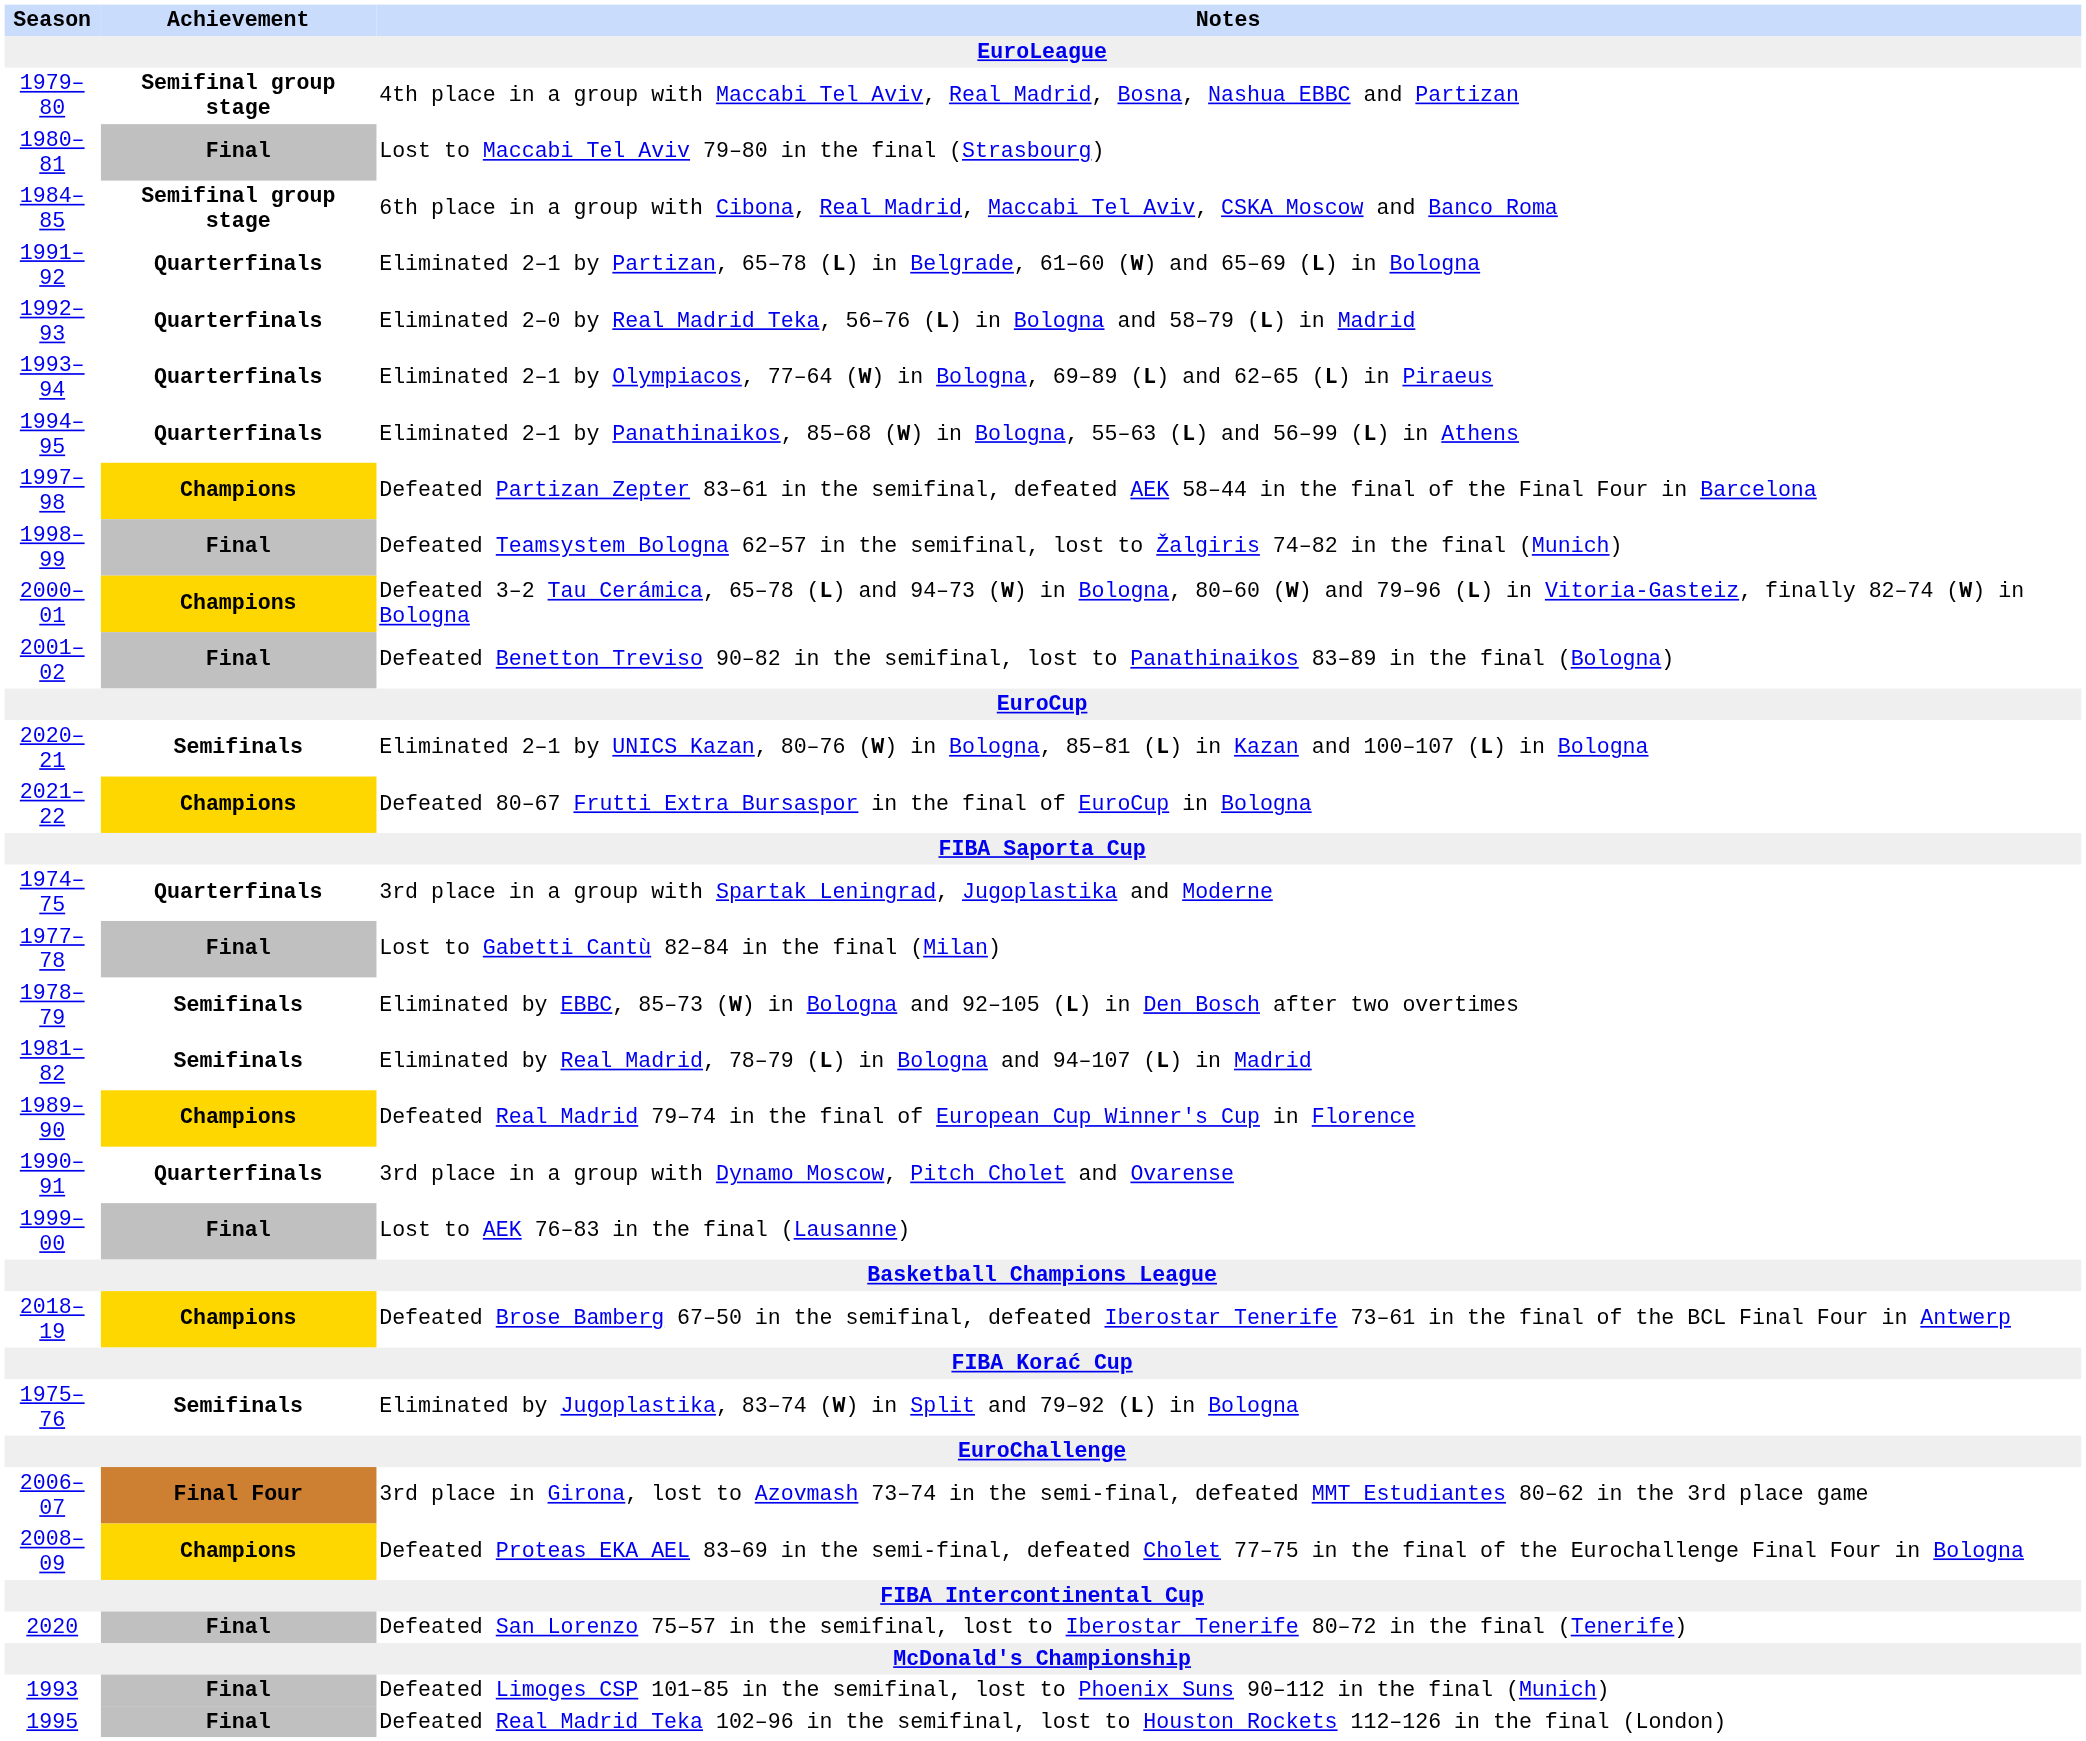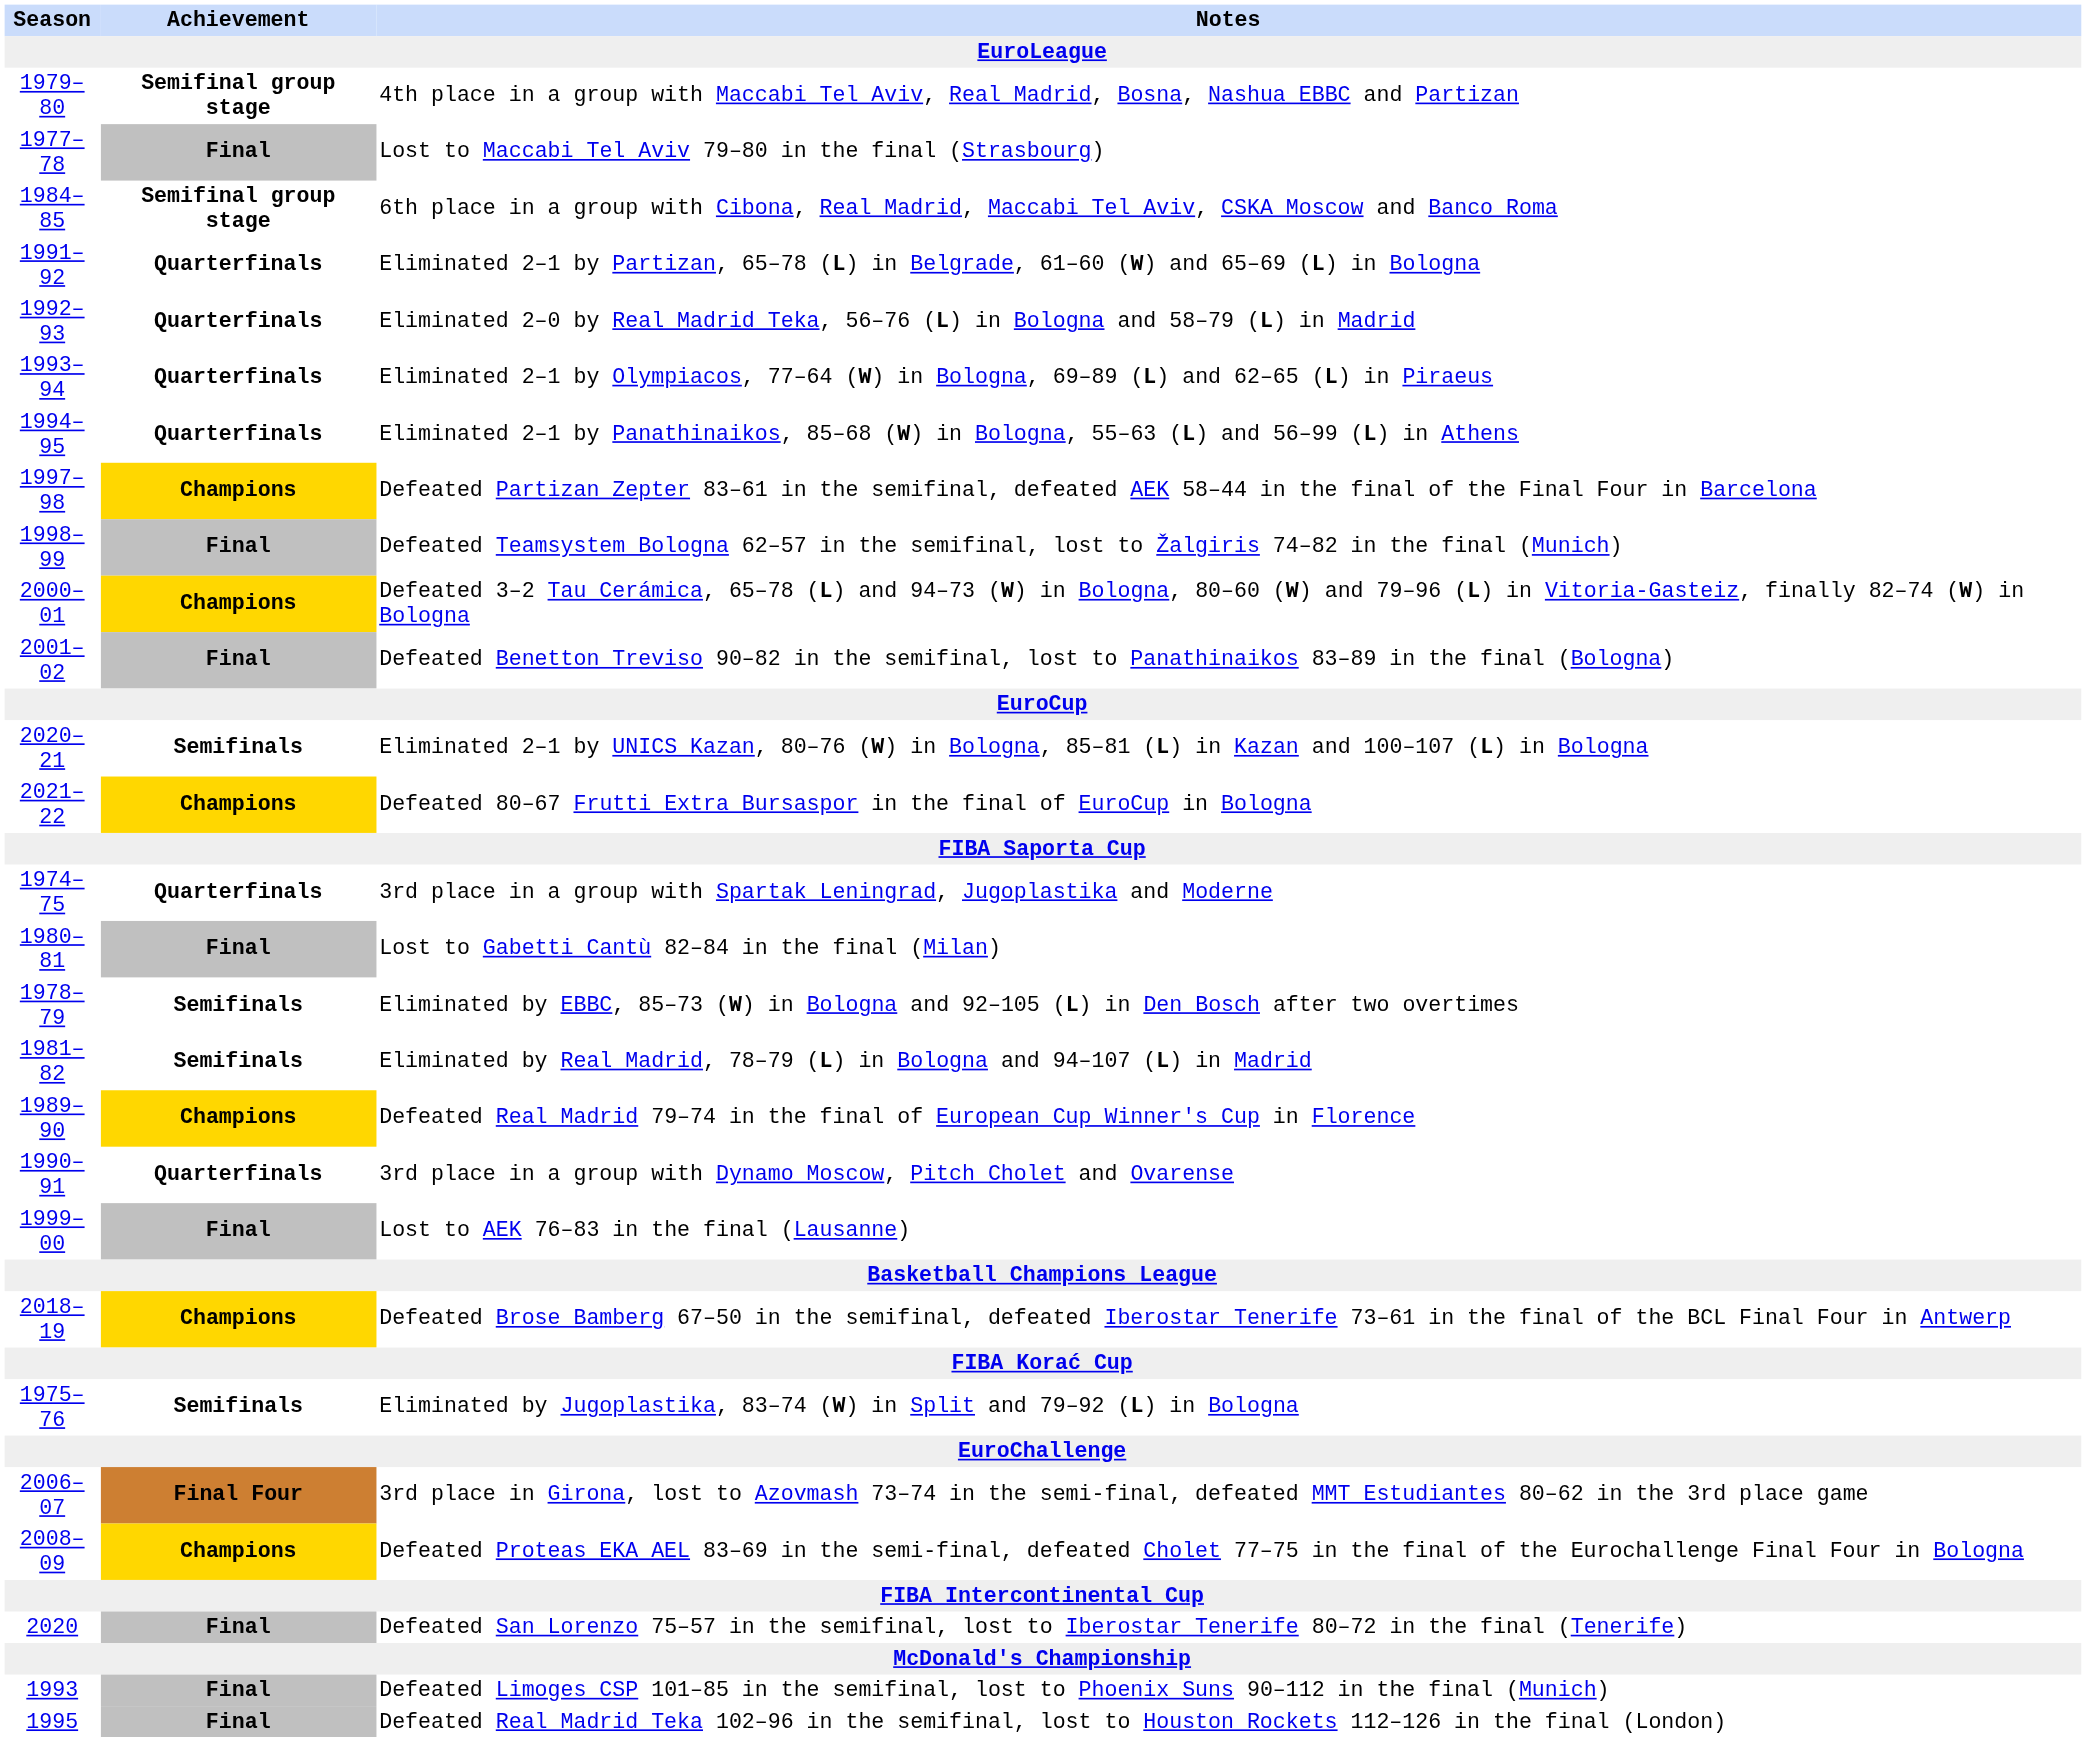Lost to Maccabi Tel Aviv 79–80 in the final (Strasbourg) | Season: 1980–81 -> 1977–78
Lost to Gabetti Cantù 82–84 in the final (Milan) | Season: 1977–78 -> 1980–81
